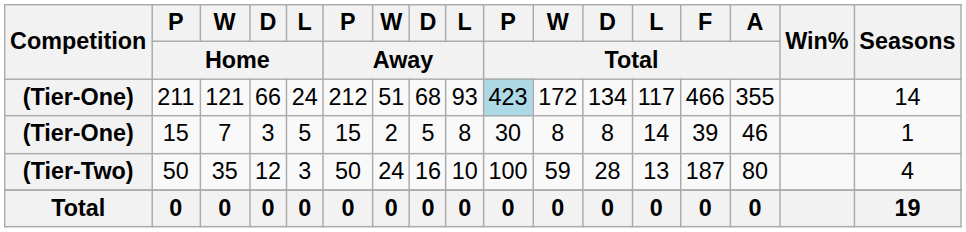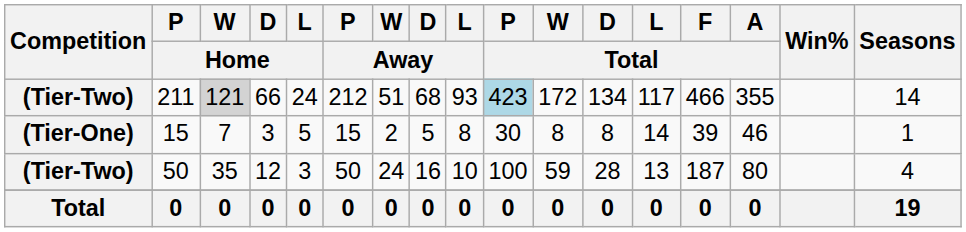211 | Competition: (Tier-One) -> (Tier-Two)
211 | W / Home: no background -> lightgrey background
